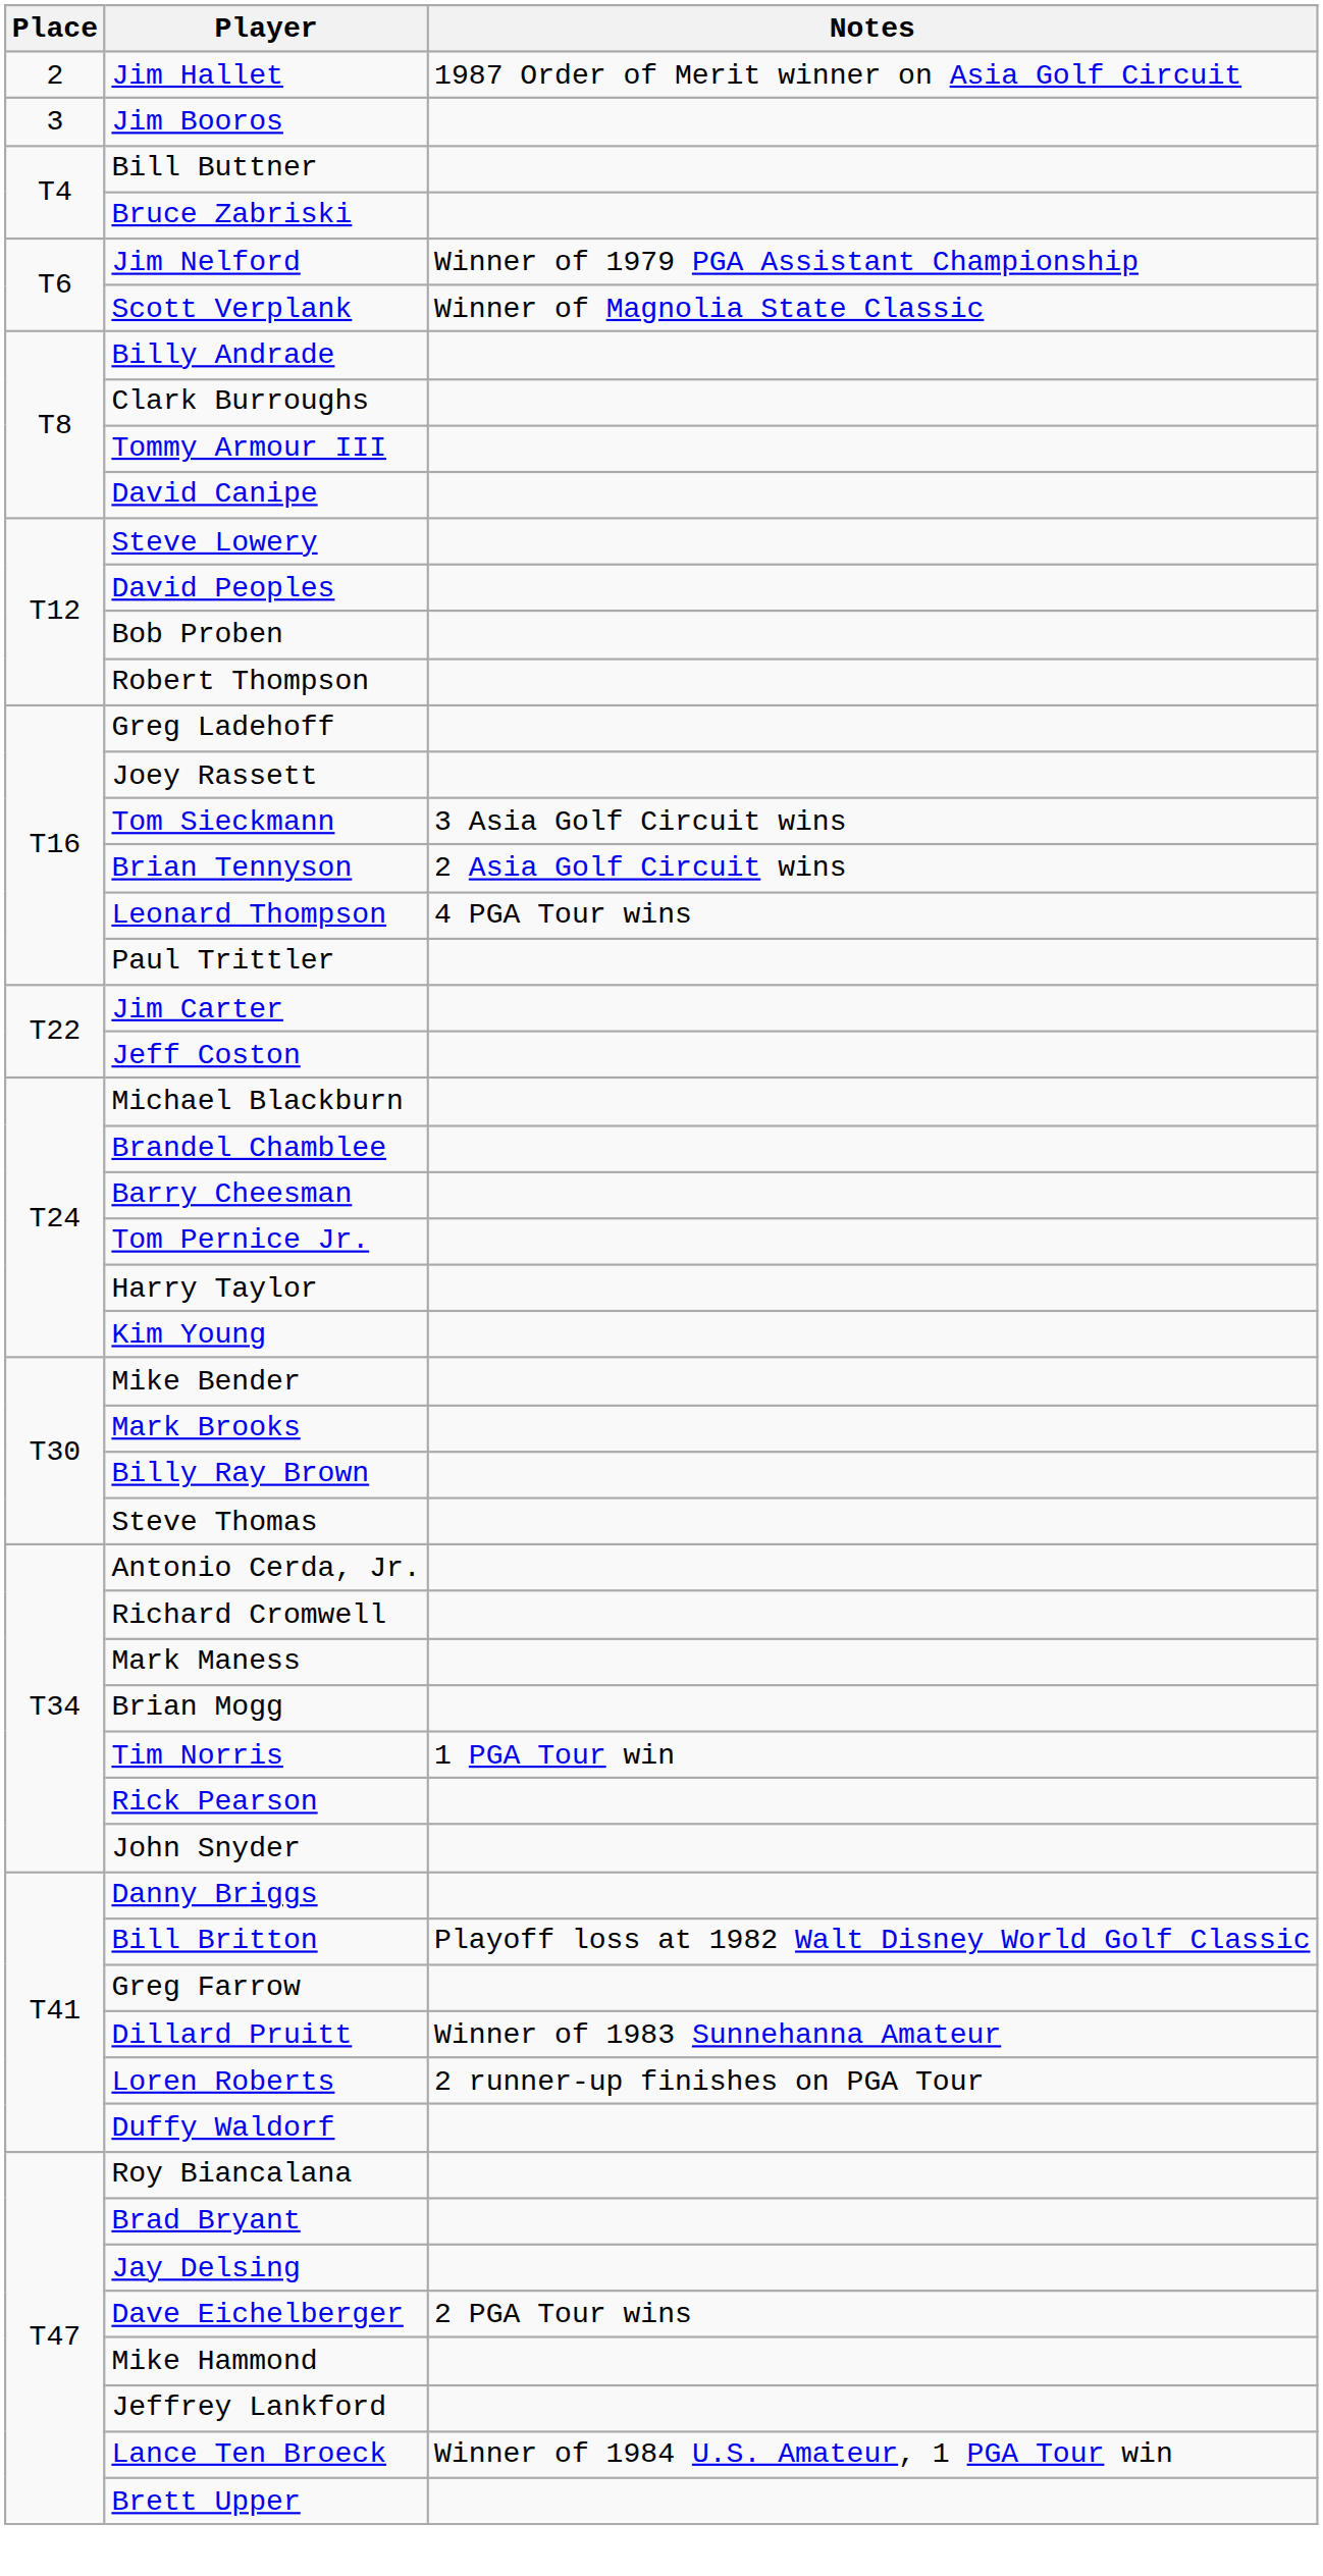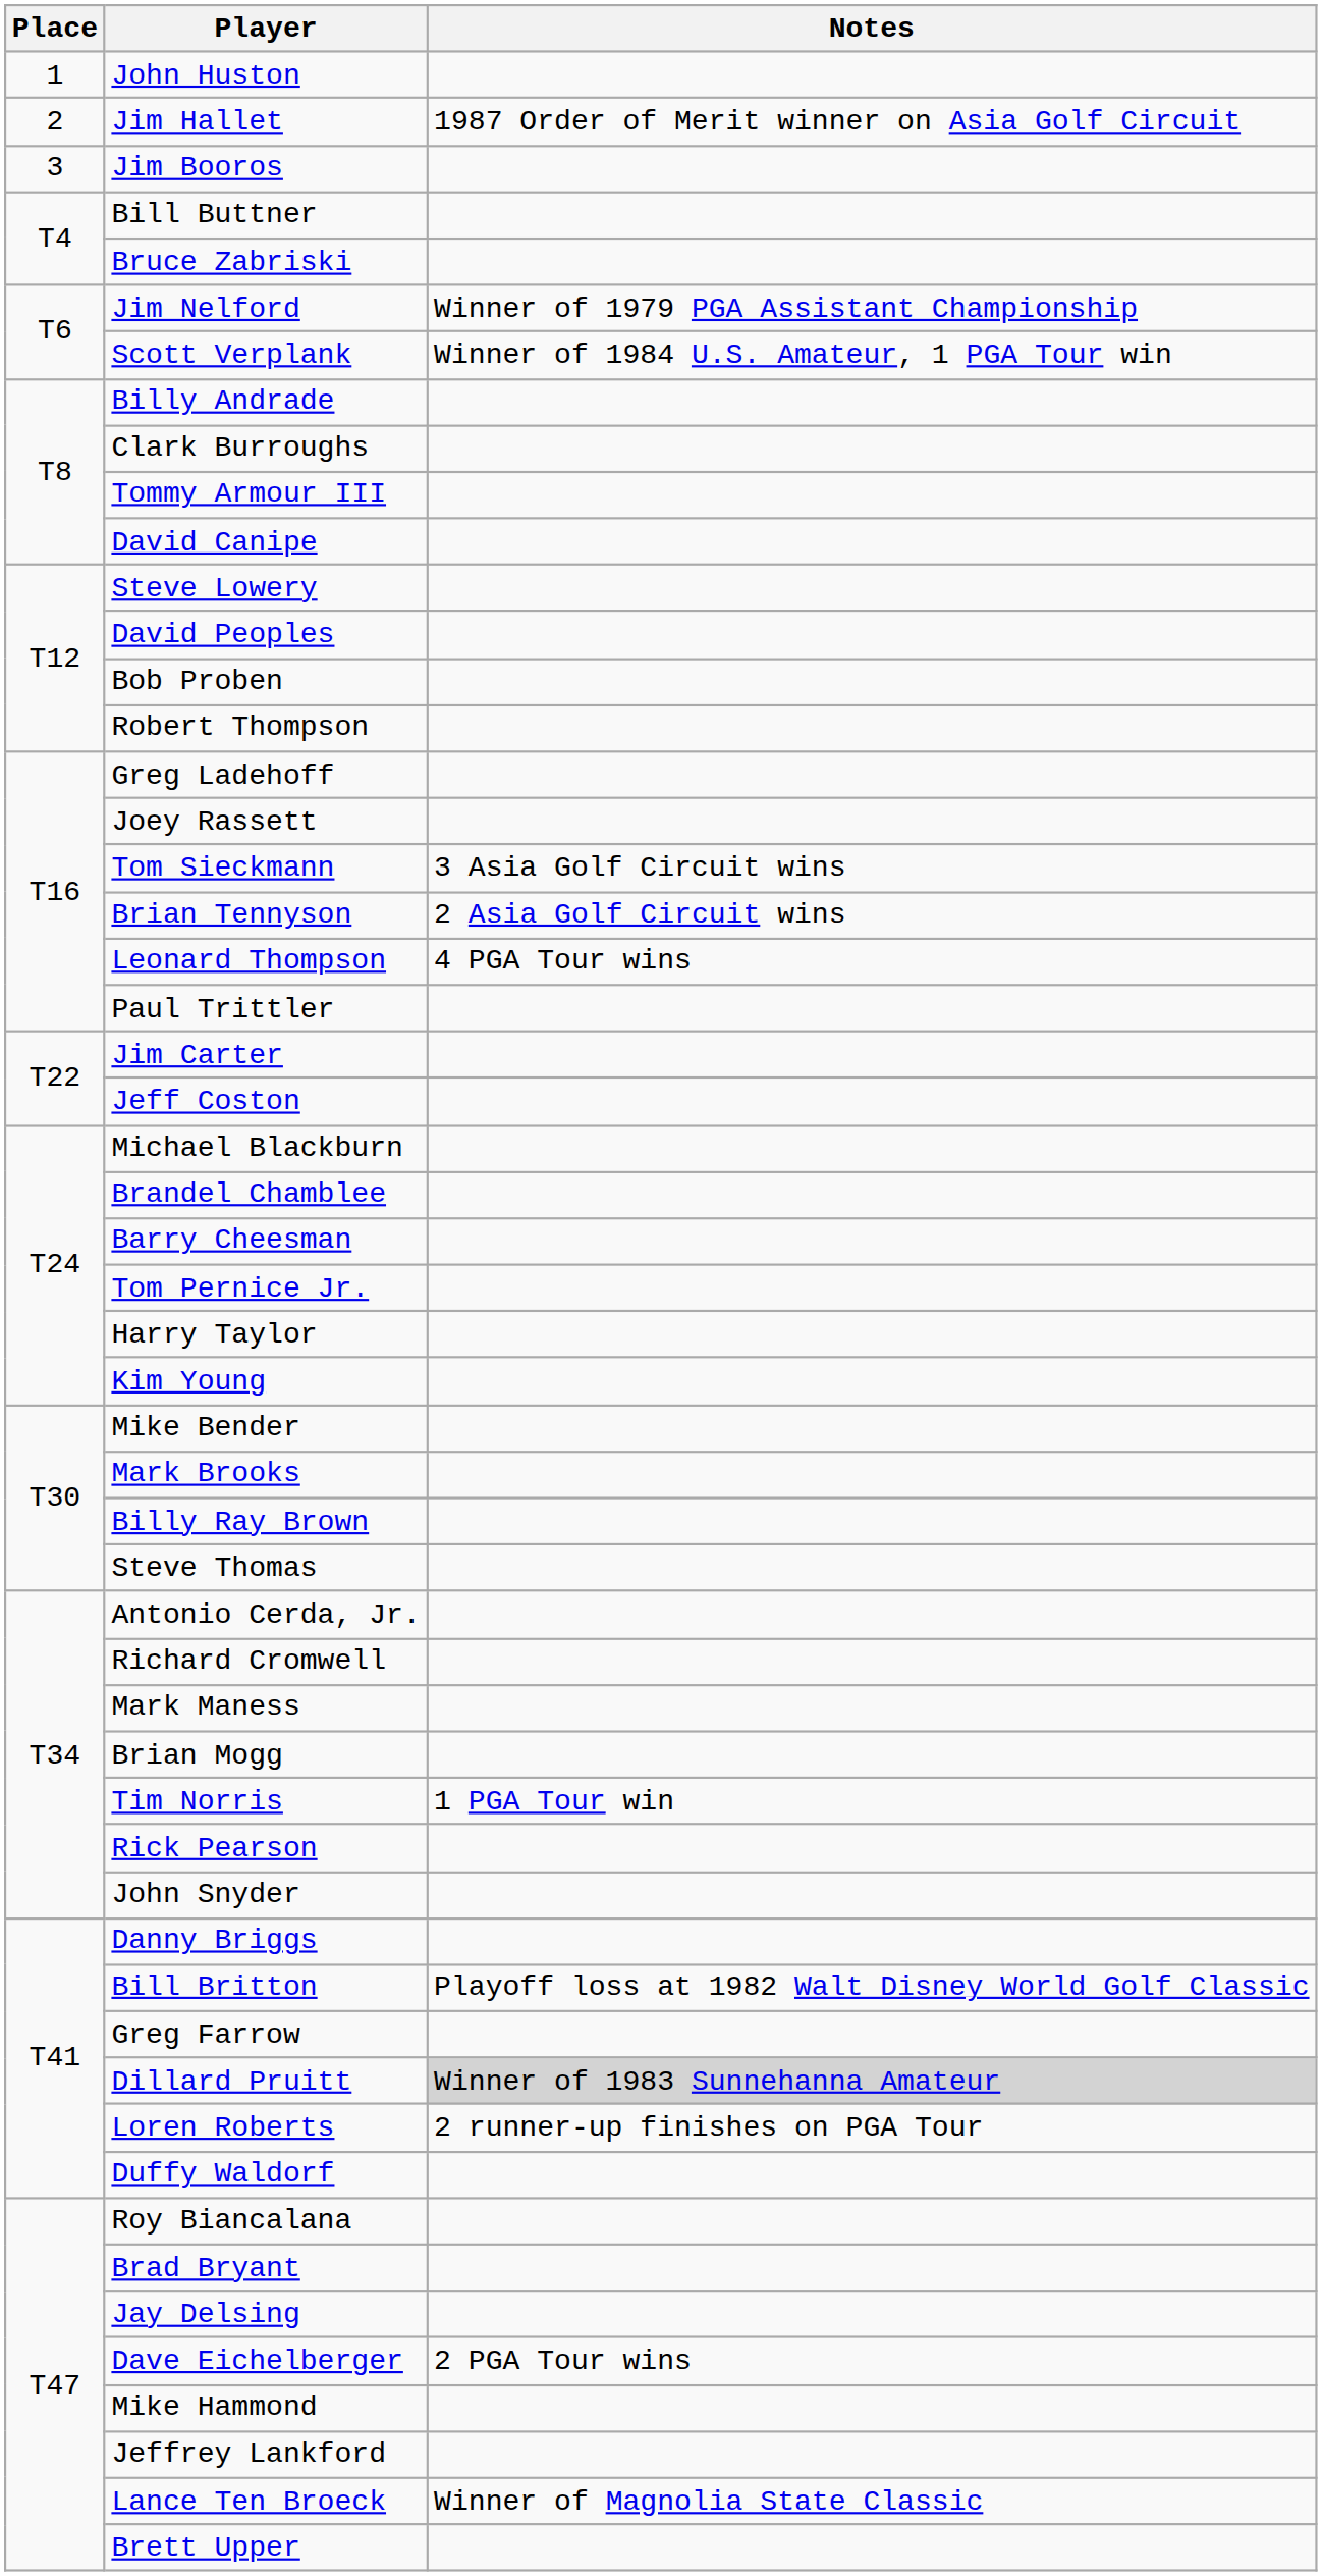+ row: 1 | John Huston
Scott Verplank | Notes: Winner of Magnolia State Classic -> Winner of 1984 U.S. Amateur, 1 PGA Tour win
Dillard Pruitt | Notes: no background -> lightgrey background
Lance Ten Broeck | Notes: Winner of 1984 U.S. Amateur, 1 PGA Tour win -> Winner of Magnolia State Classic
